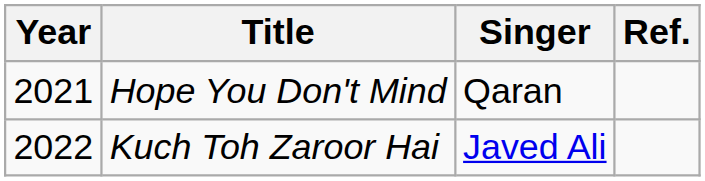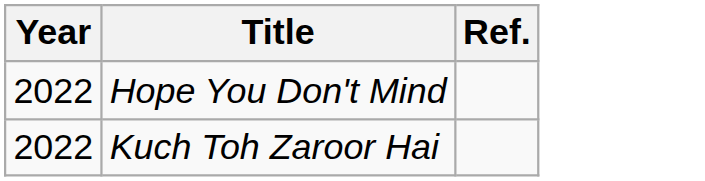- column: Singer | Qaran | Javed Ali
Hope You Don't Mind | Year: 2021 -> 2022
